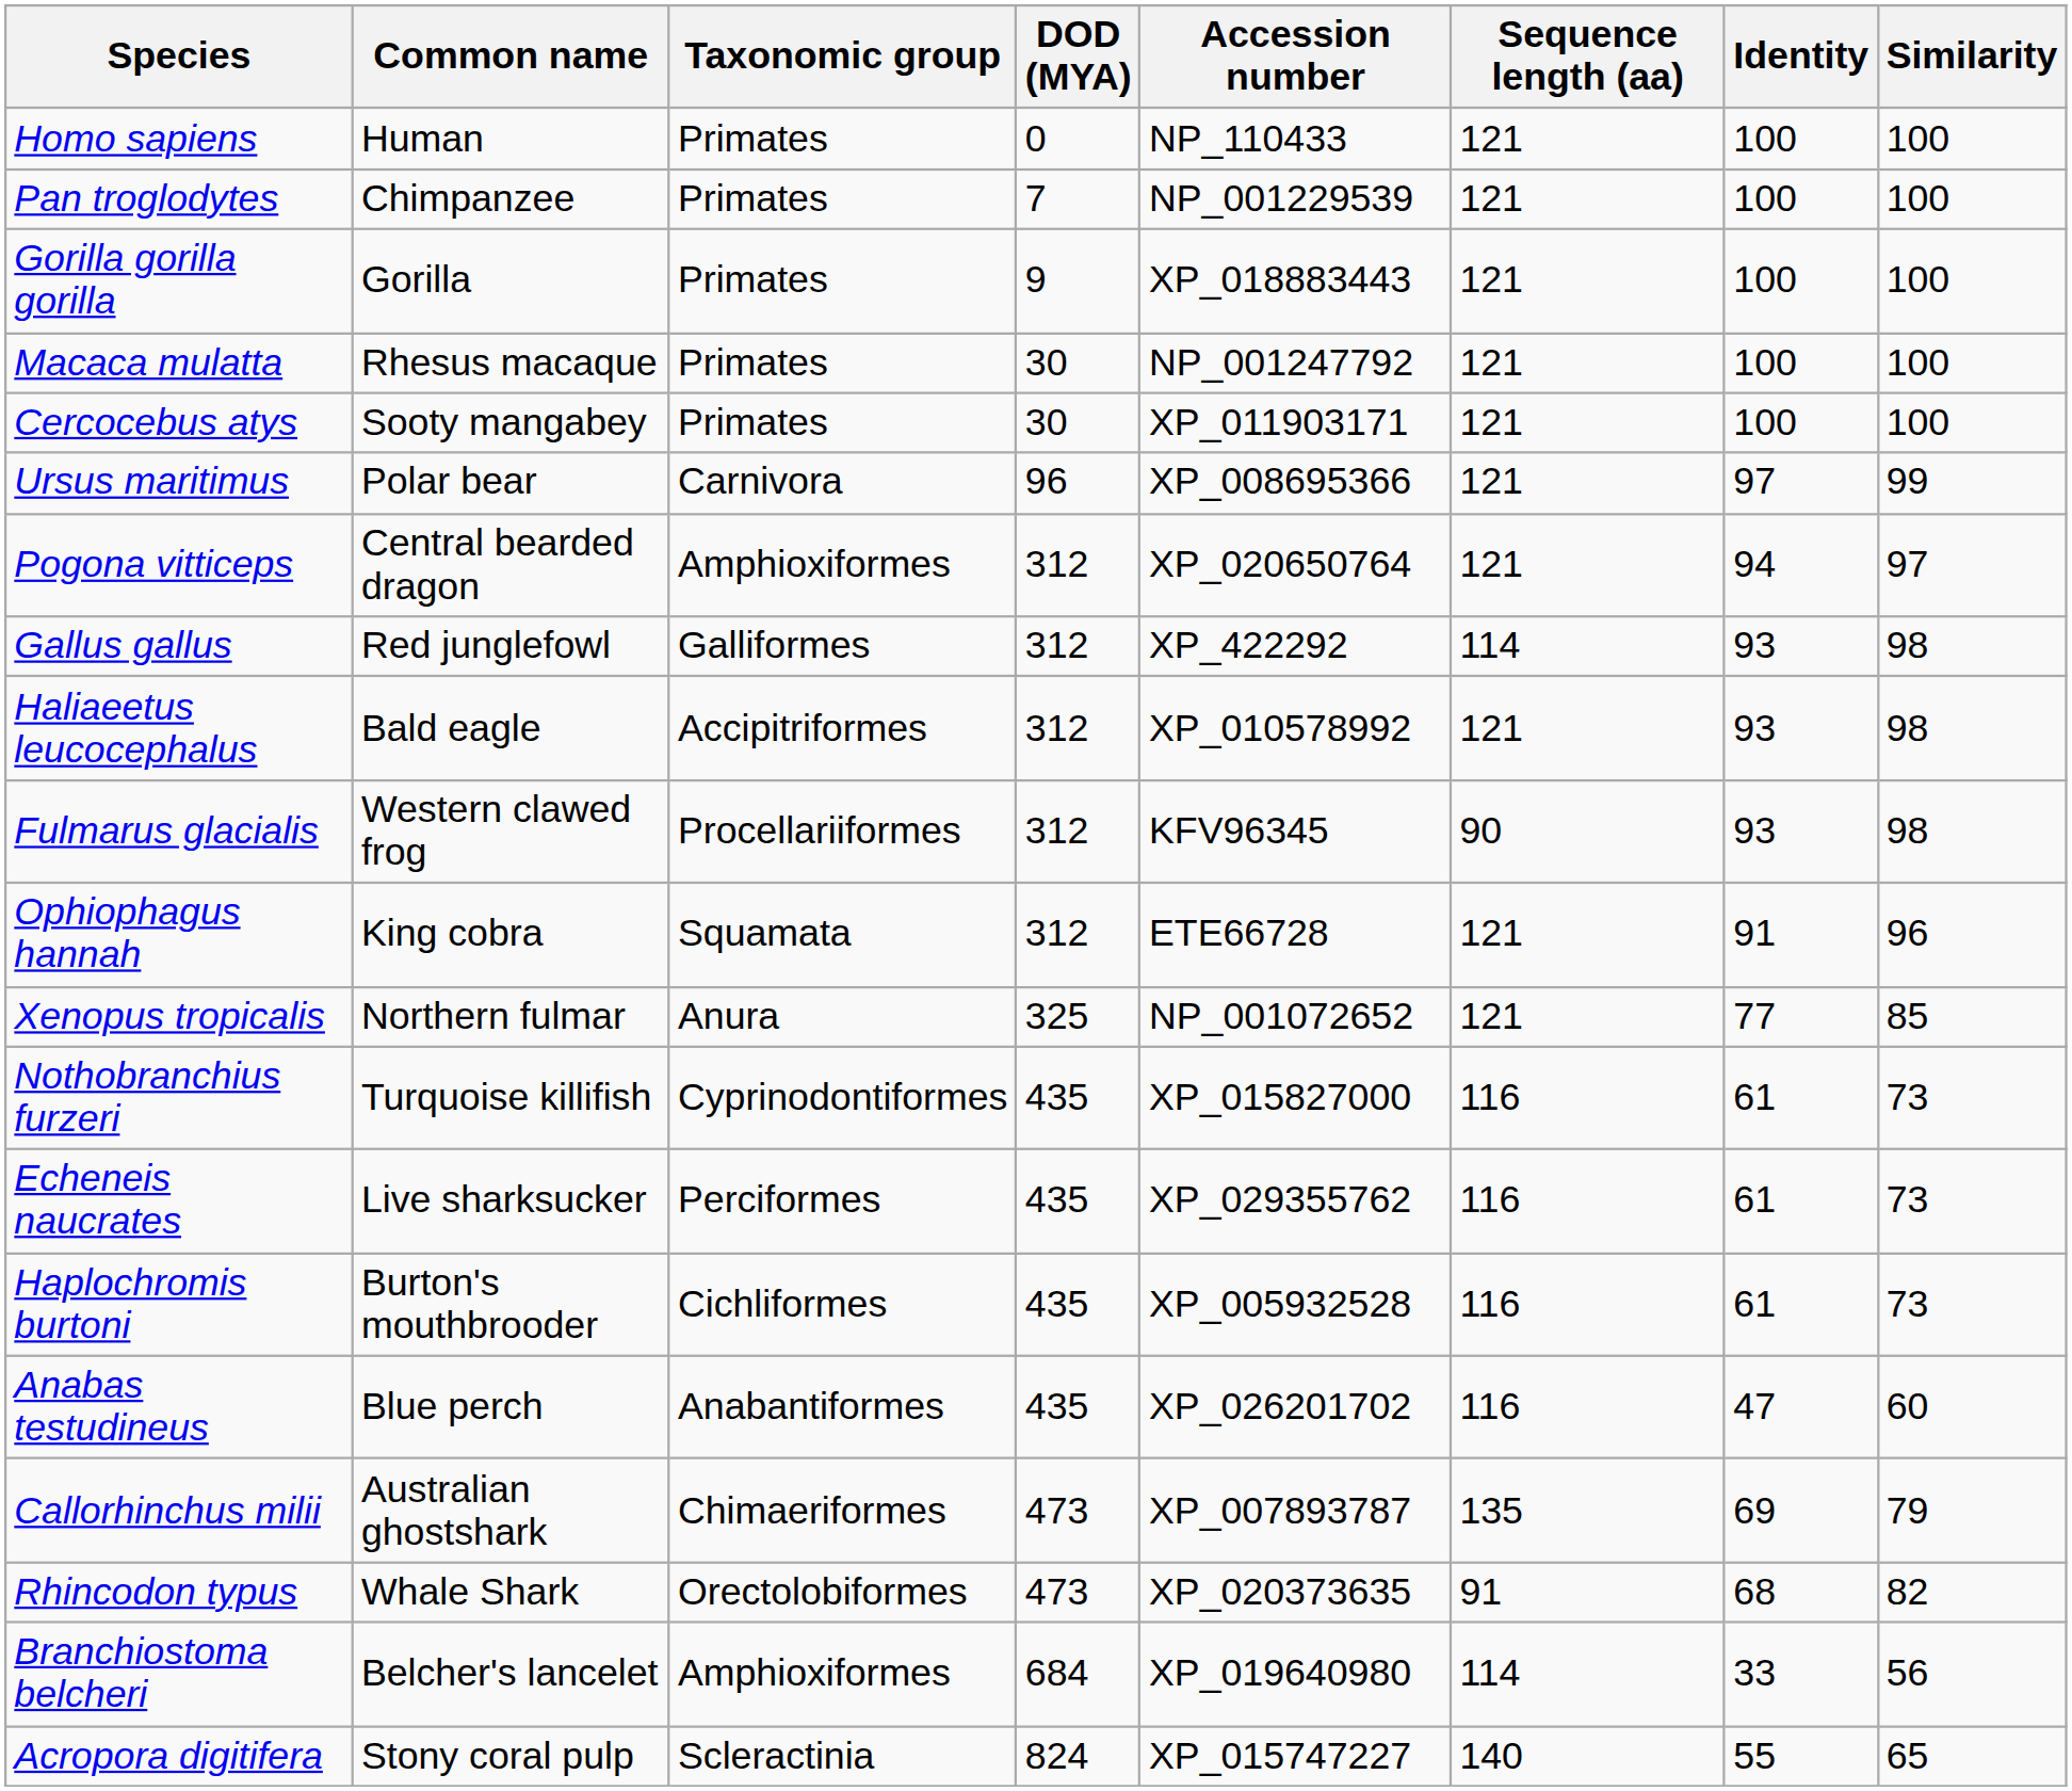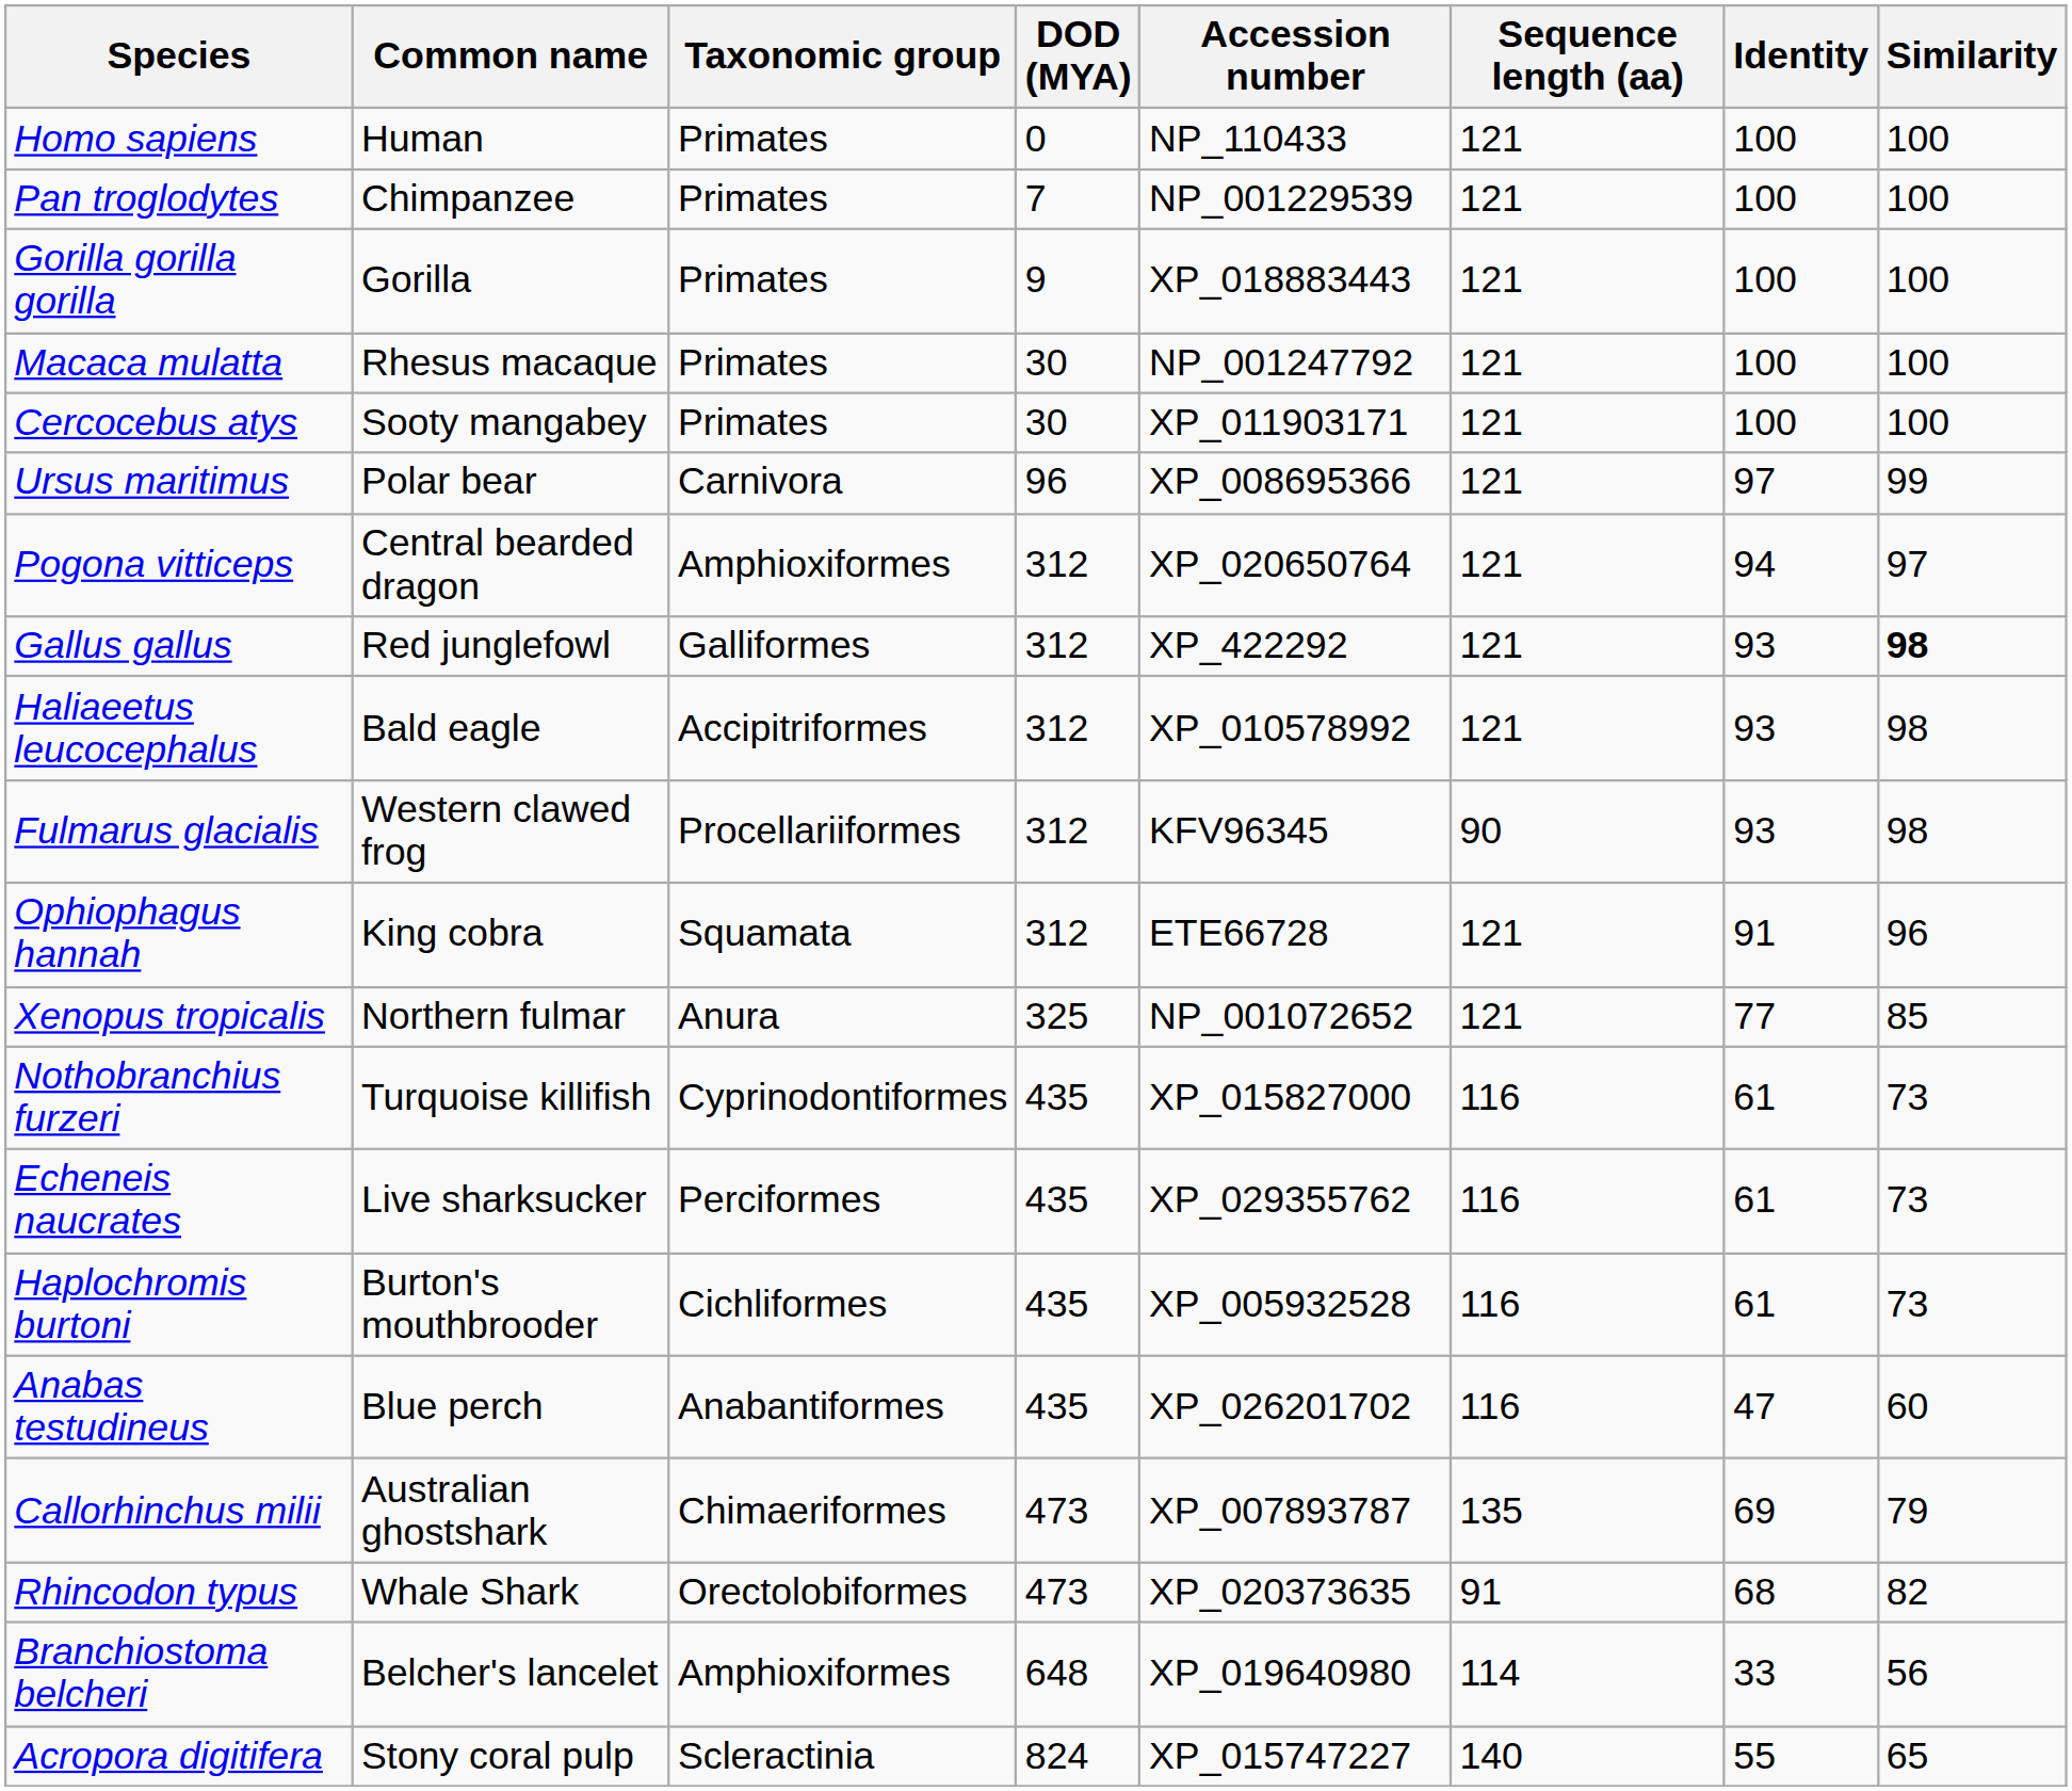Gallus gallus | Sequence length (aa): 114 -> 121
Gallus gallus | Similarity: normal -> bold
Branchiostoma belcheri | DOD (MYA): 684 -> 648
